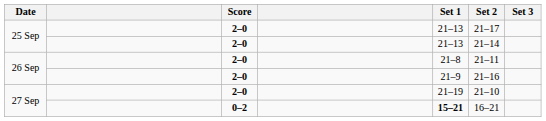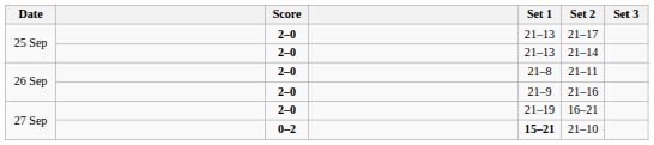27 Sep / 2–0 | Set 2: 21–10 -> 16–21
27 Sep / 0–2 | Set 2: 16–21 -> 21–10
